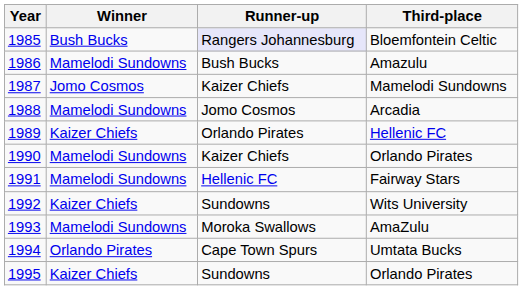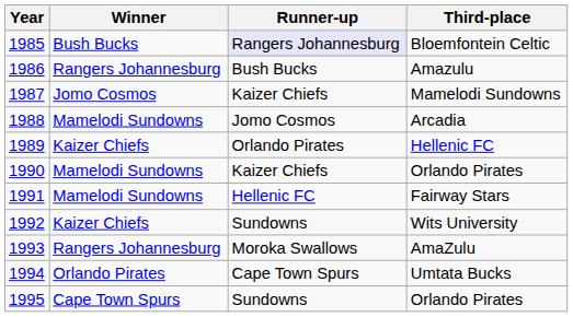Amazulu | Winner: Mamelodi Sundowns -> Rangers Johannesburg
AmaZulu | Winner: Mamelodi Sundowns -> Rangers Johannesburg
1995 / Orlando Pirates | Winner: Kaizer Chiefs -> Cape Town Spurs
